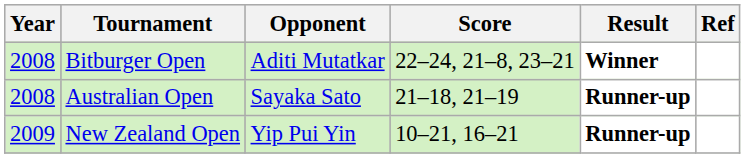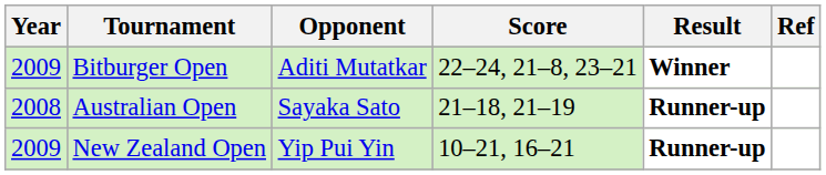Bitburger Open | Year: 2008 -> 2009
